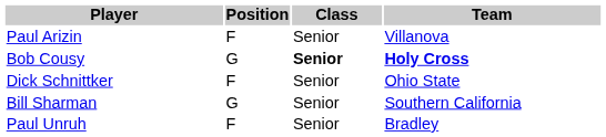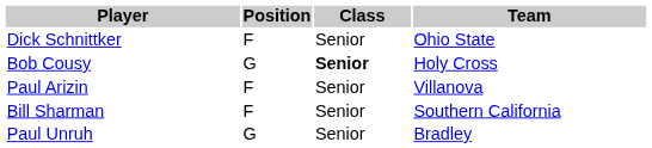rows swapped: Paul Arizin <-> Dick Schnittker
Bob Cousy | Team: bold -> normal
Bill Sharman | Position: G -> F
Paul Unruh | Position: F -> G
